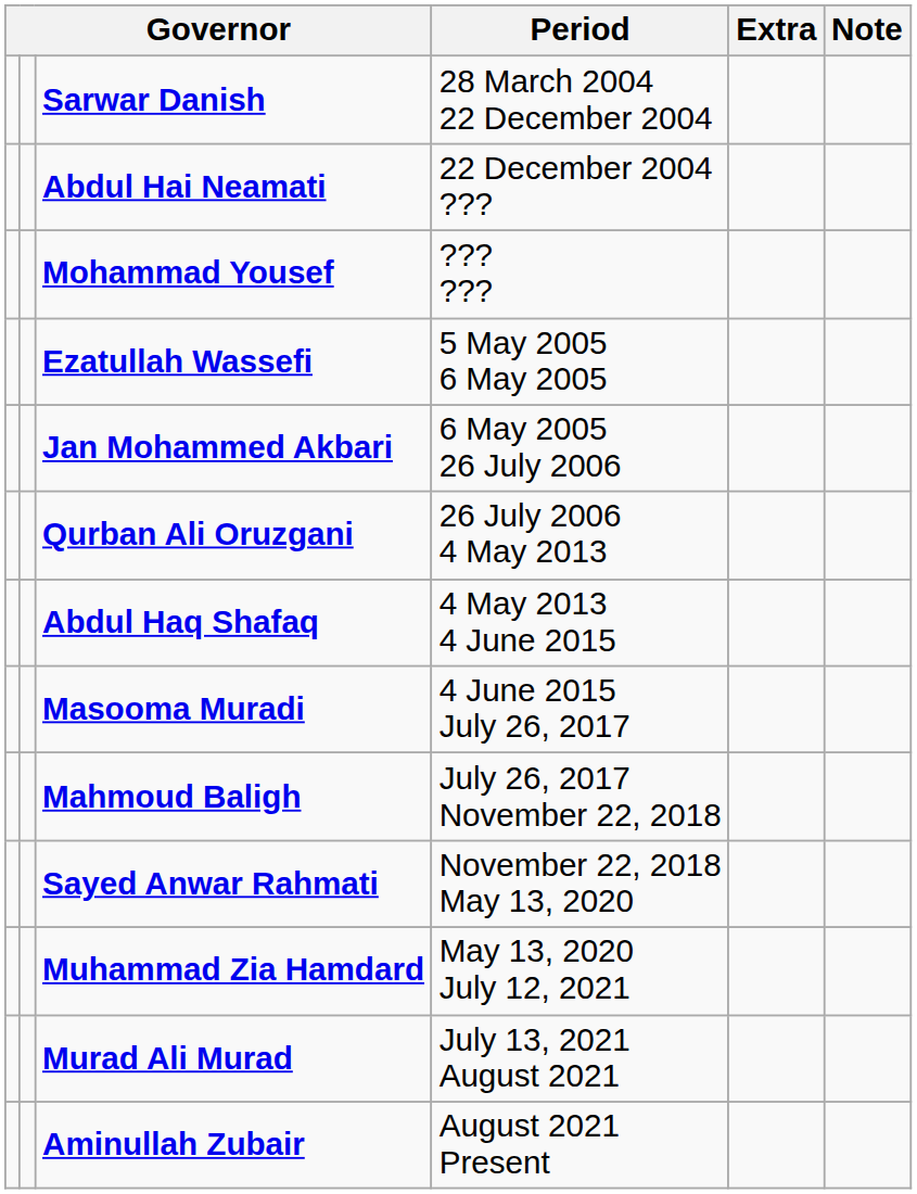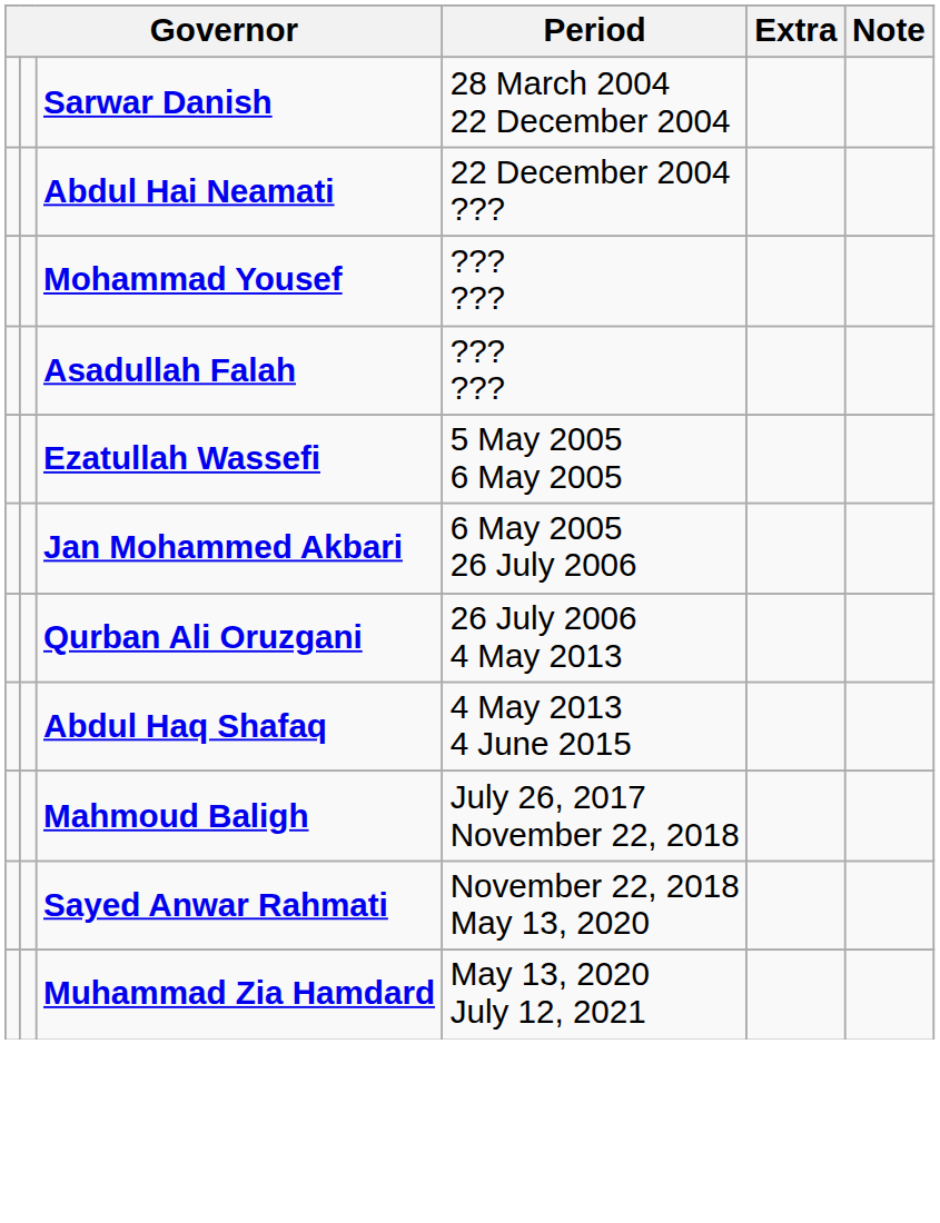+ row: Asadullah Falah | ??? ???
- row: Masooma Muradi | 4 June 2015 July 26, 2017
- row: Murad Ali Murad | July 13, 2021 August 2021
- row: Aminullah Zubair | August 2021 Present
